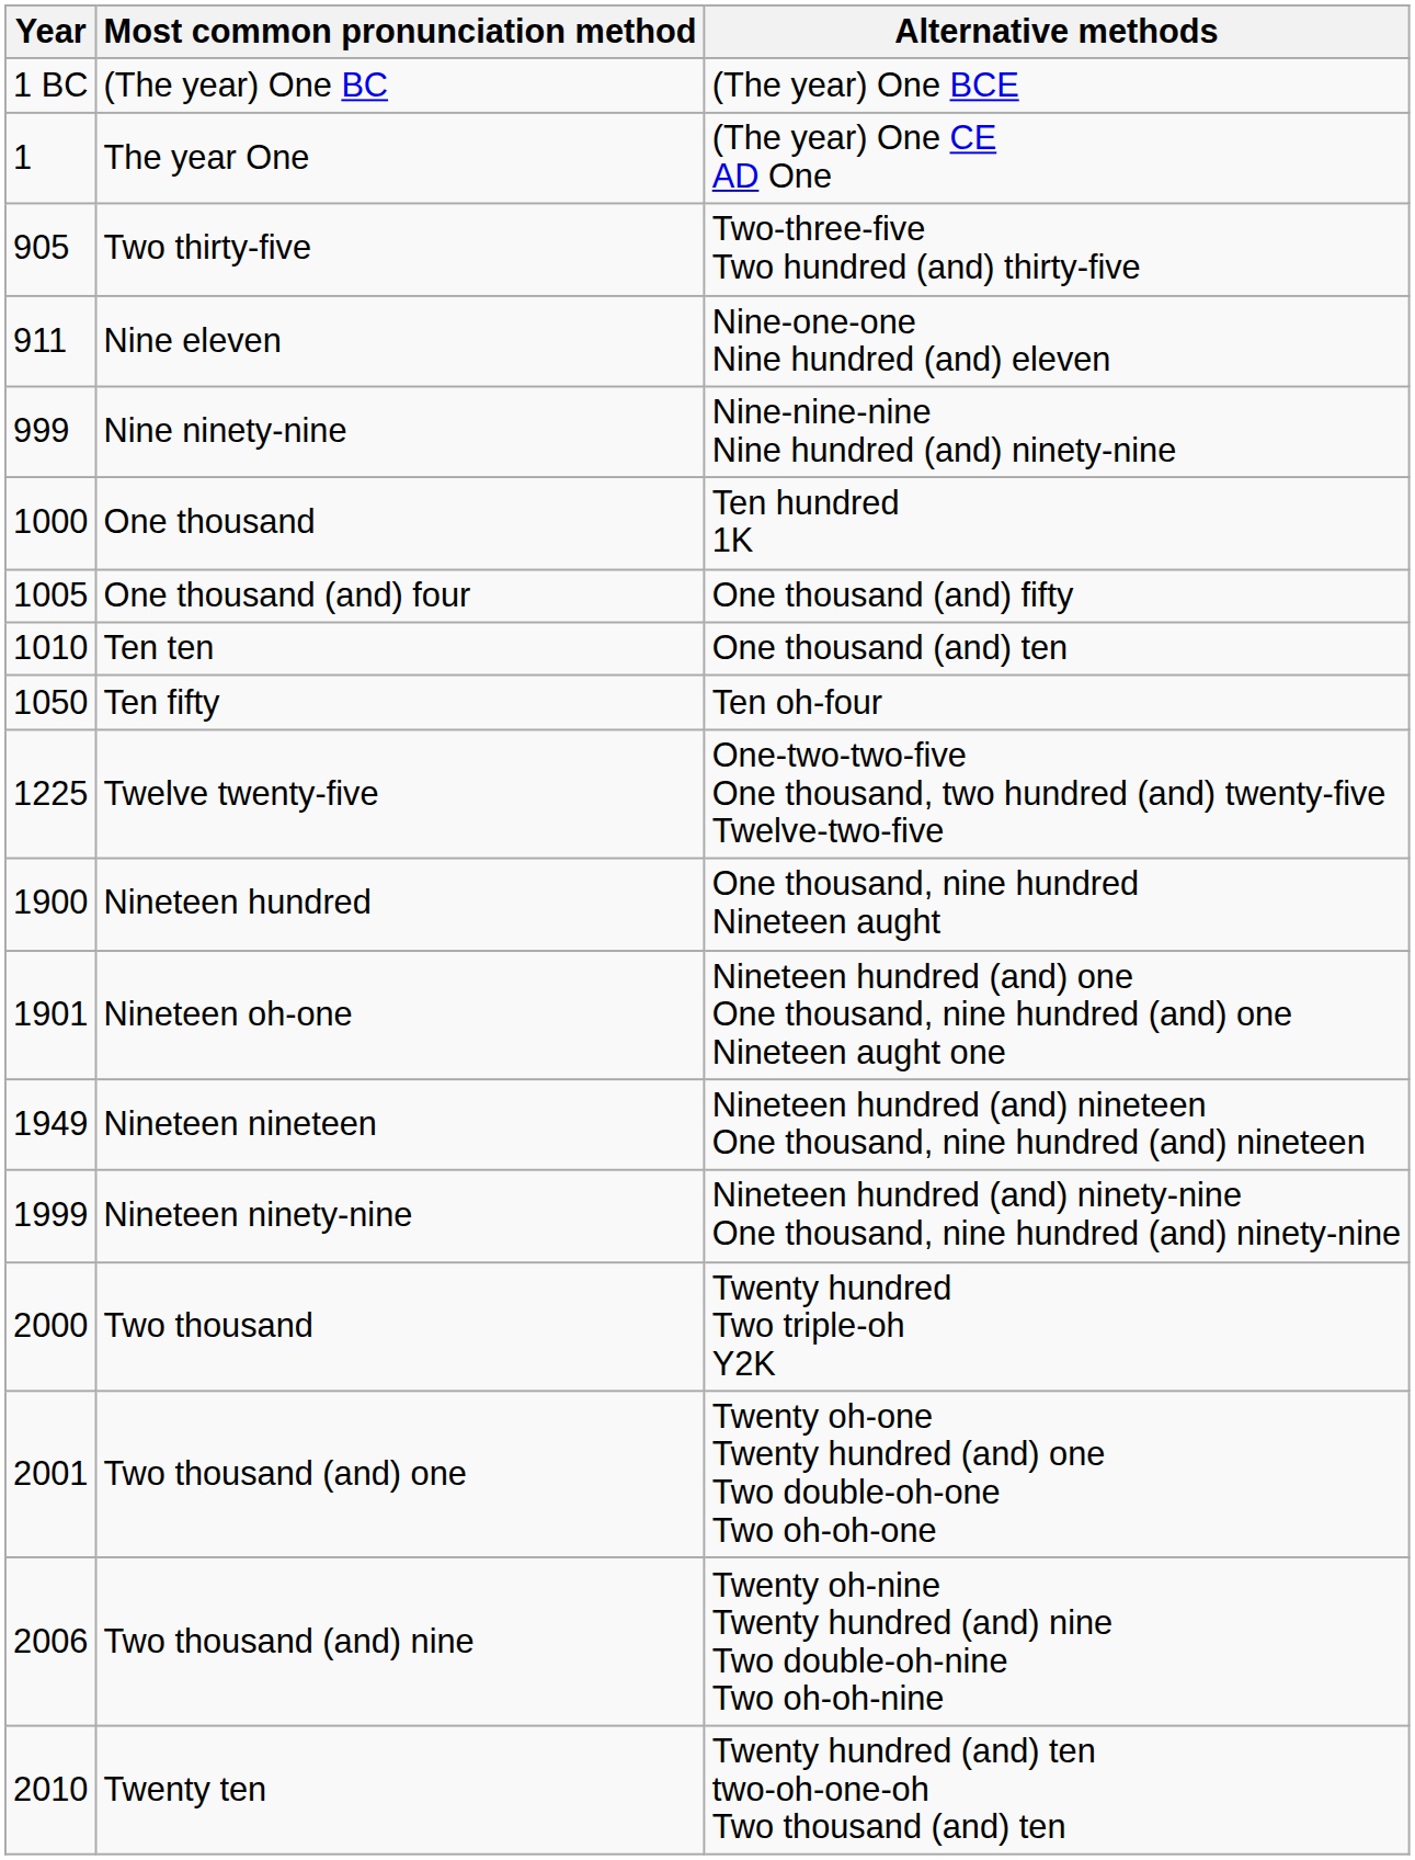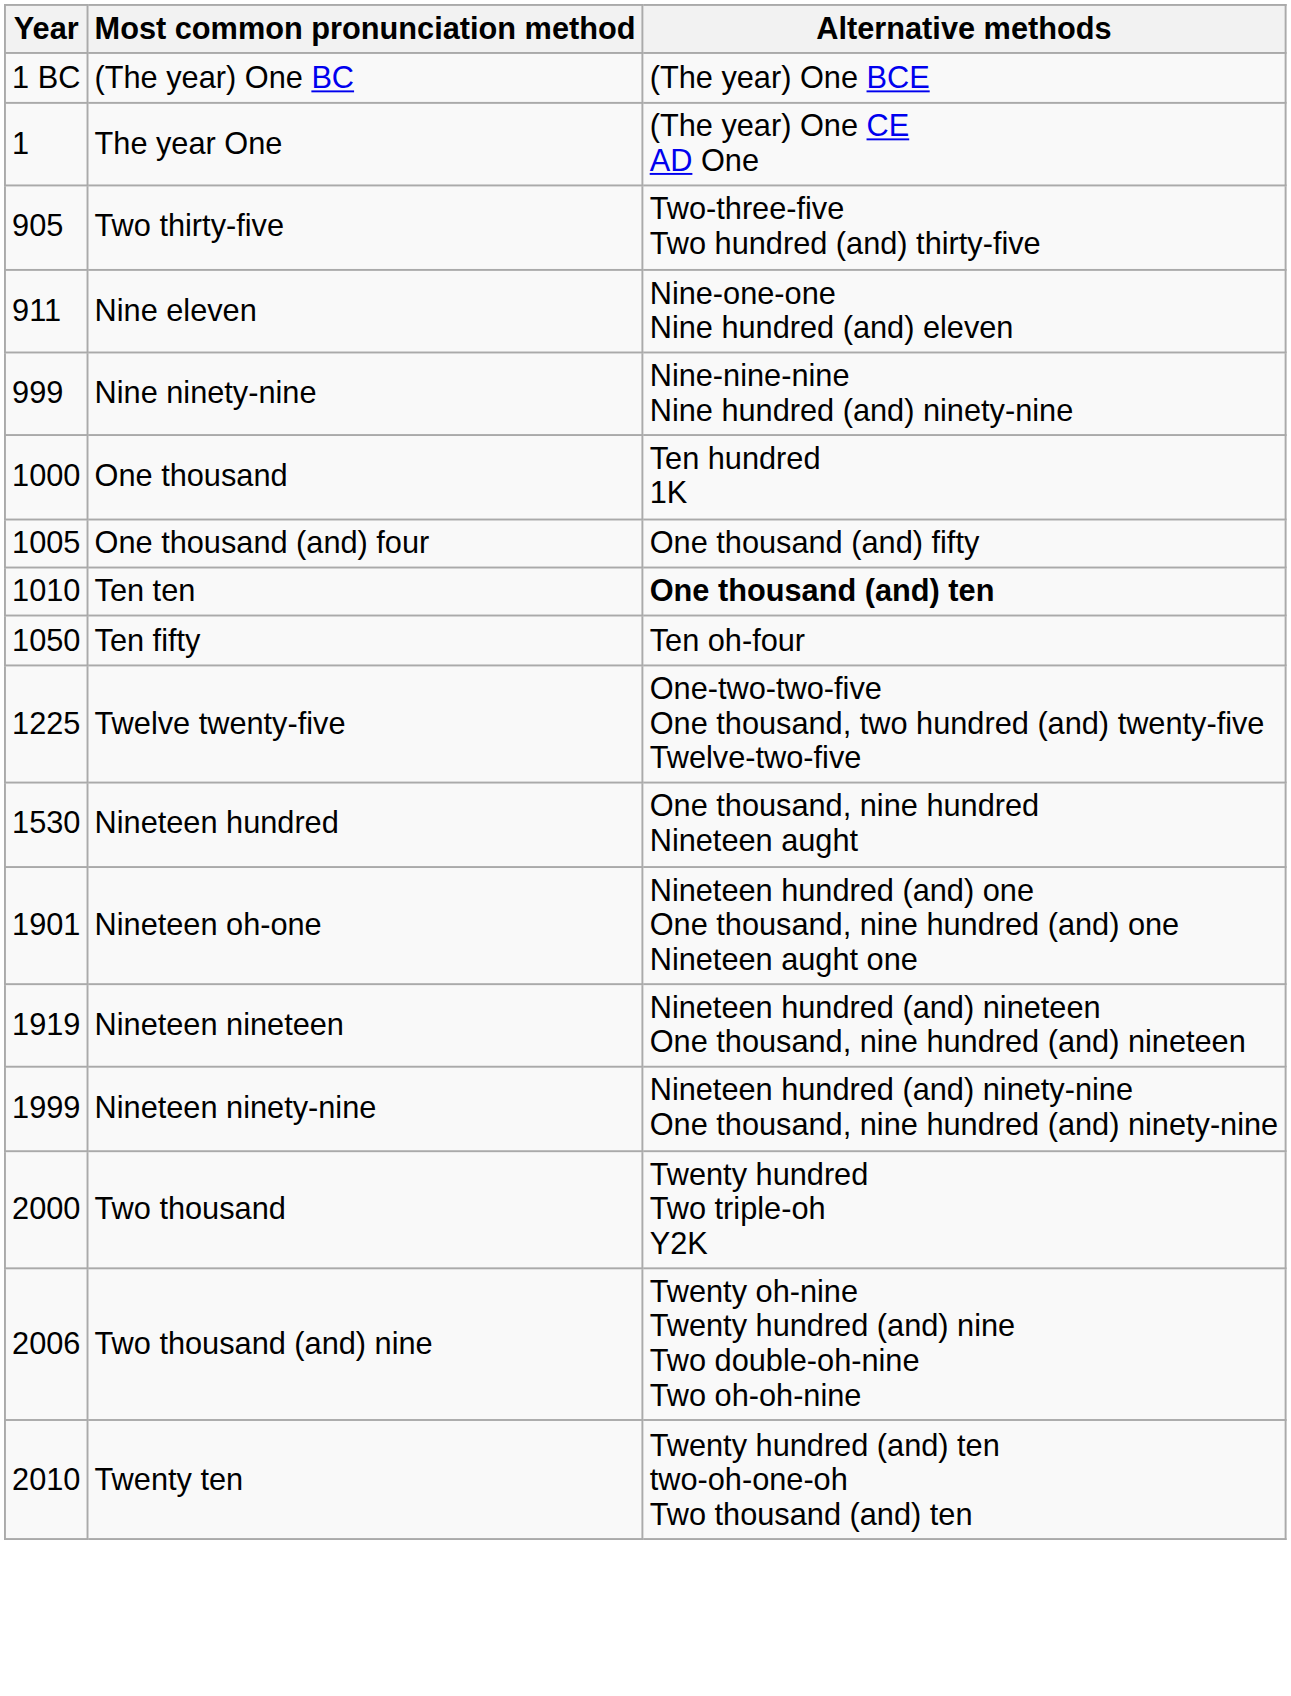Ten ten | Alternative methods: normal -> bold
Nineteen hundred | Year: 1900 -> 1530
Nineteen nineteen | Year: 1949 -> 1919
- row: 2001 | Two thousand (and) one | Twenty oh-one Twenty hundred (and) one Two double-oh-one Two oh-oh-one
